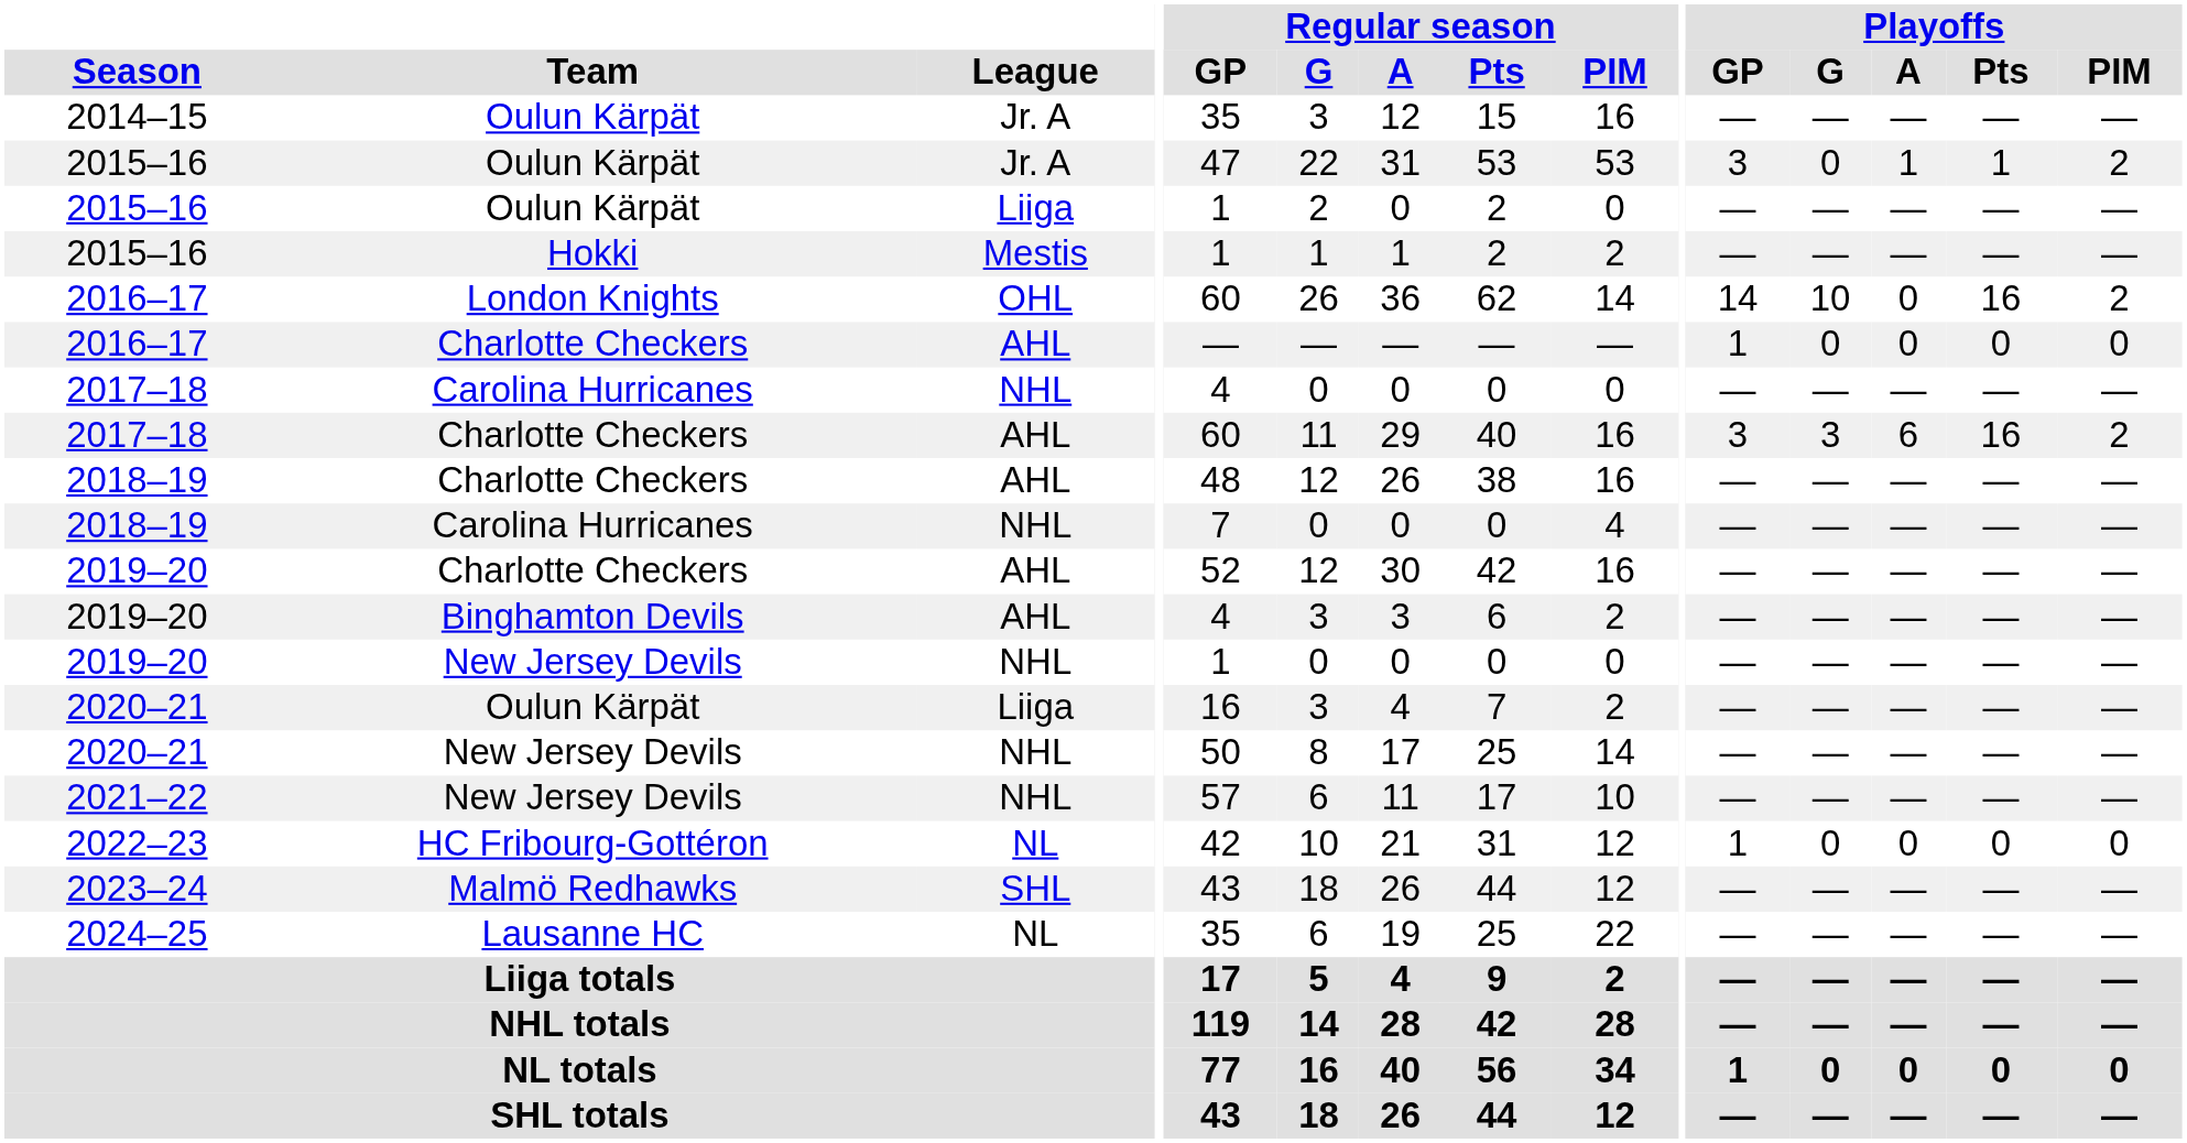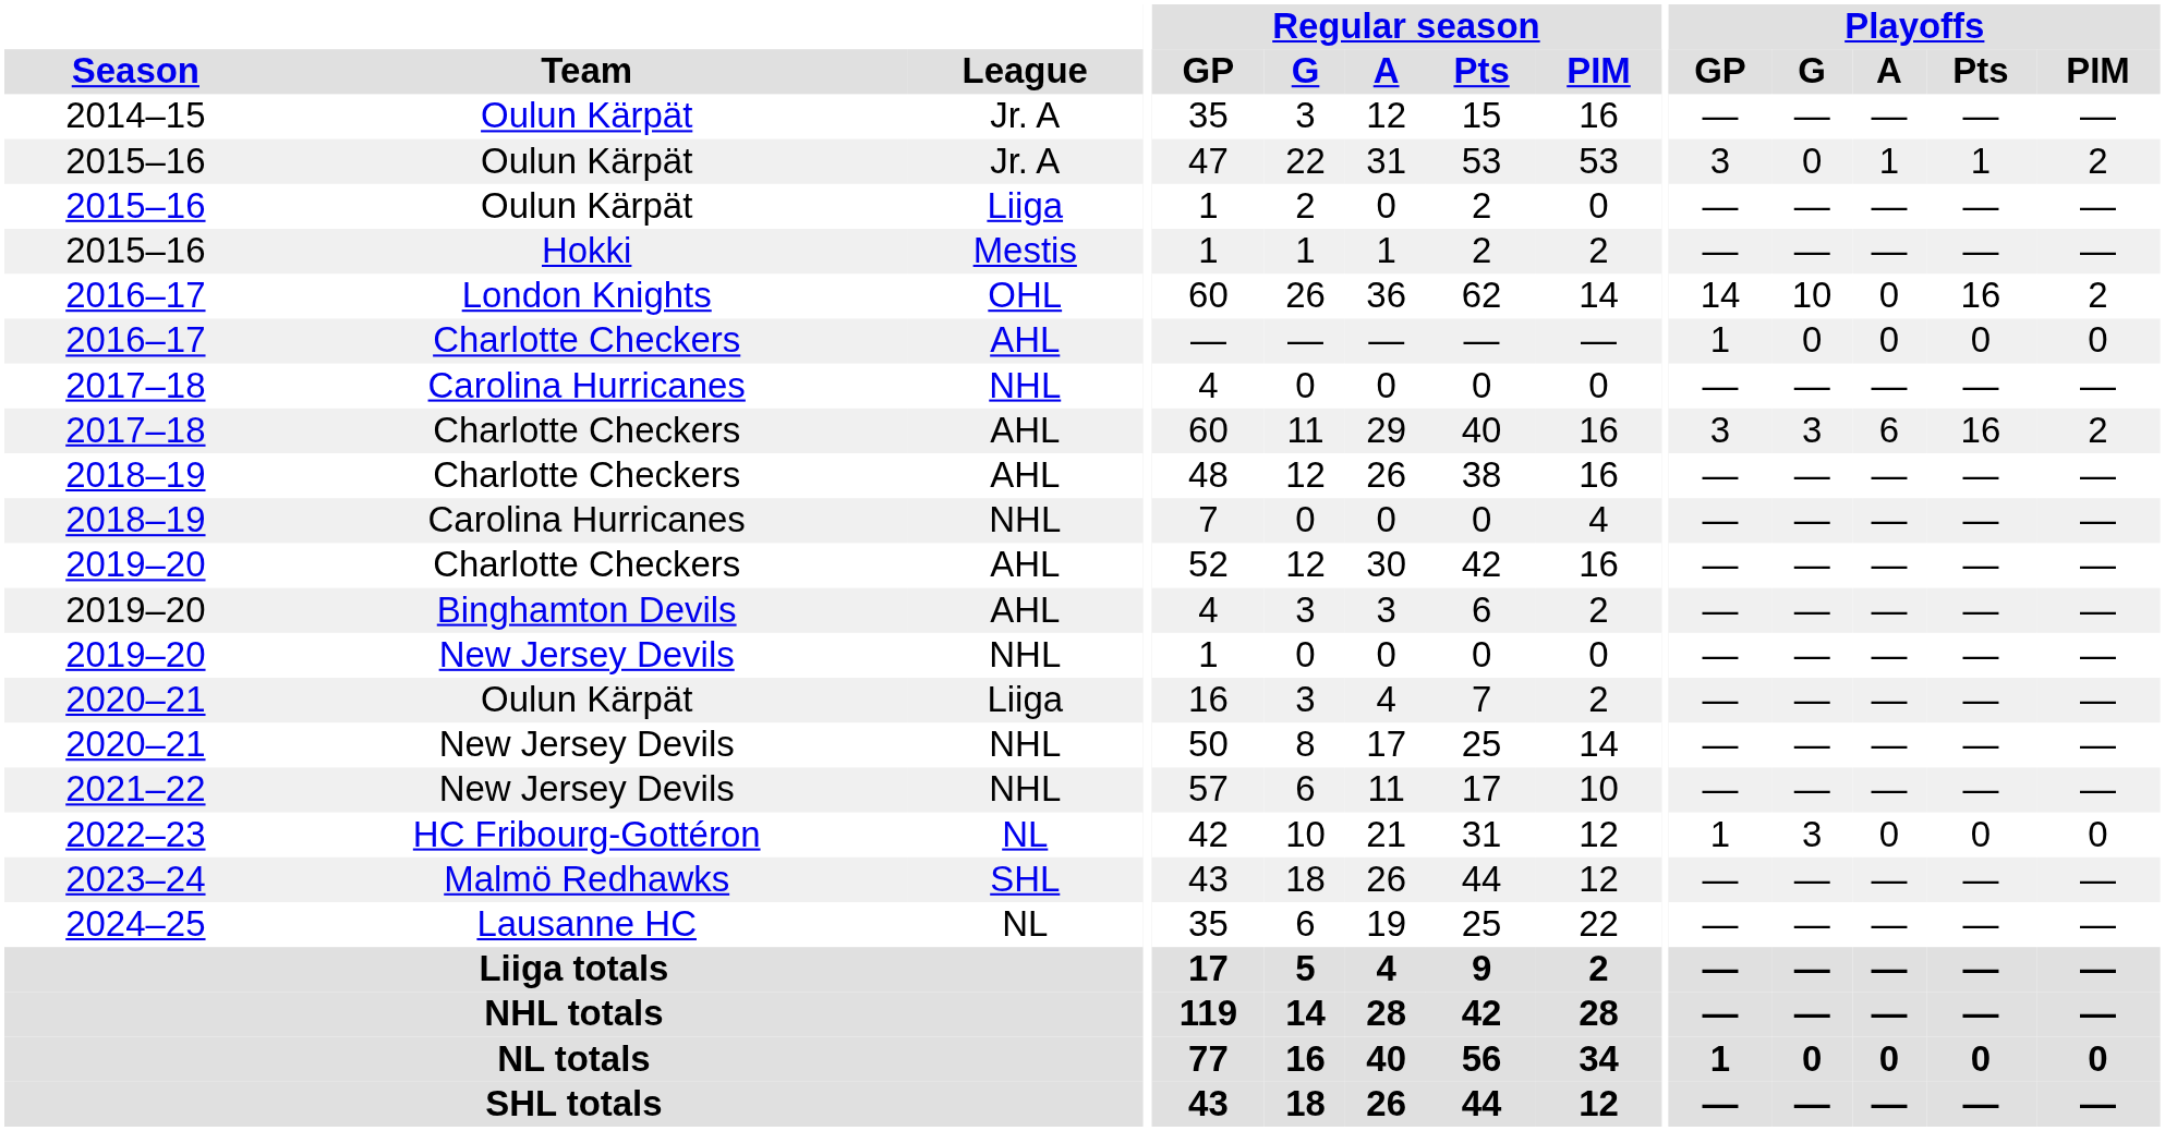2022–23 | Playoffs / G: 0 -> 3
